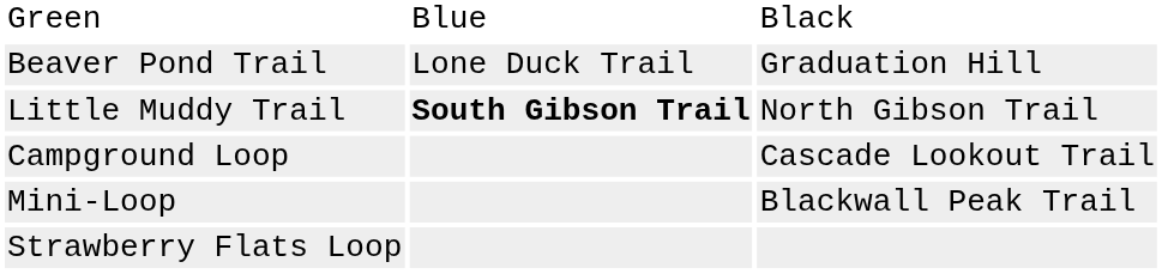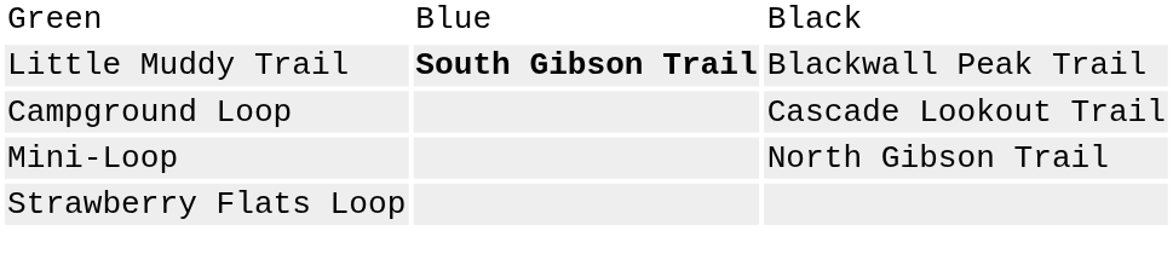- row: Beaver Pond Trail | Lone Duck Trail | Graduation Hill
Little Muddy Trail | column 3: North Gibson Trail -> Blackwall Peak Trail
Mini-Loop | column 3: Blackwall Peak Trail -> North Gibson Trail
